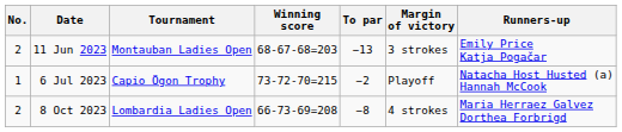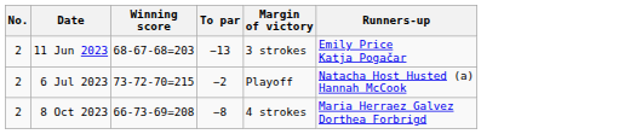- column: Tournament | Montauban Ladies Open | Capio Ögon Trophy | Lombardia Ladies Open
6 Jul 2023 | No.: 1 -> 2
